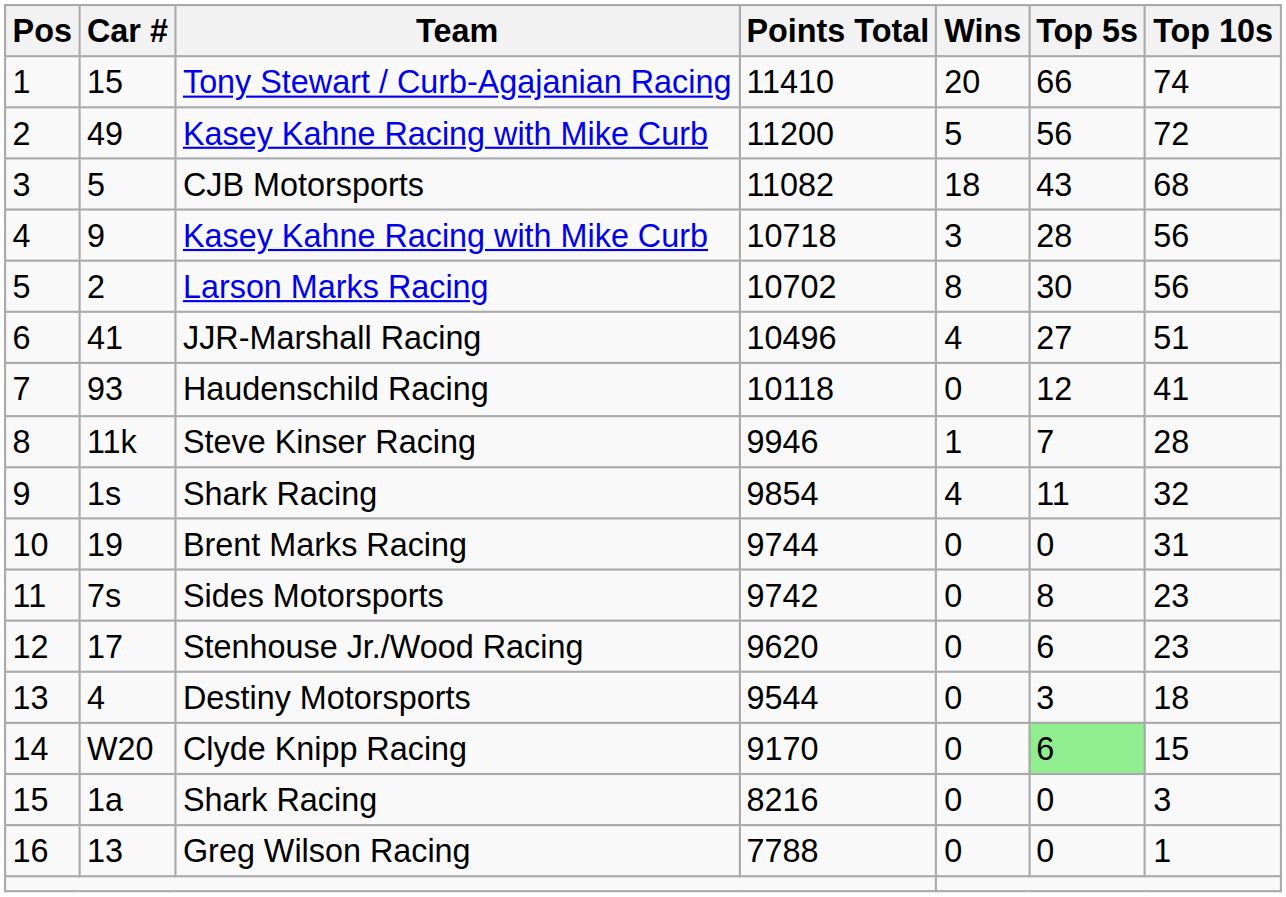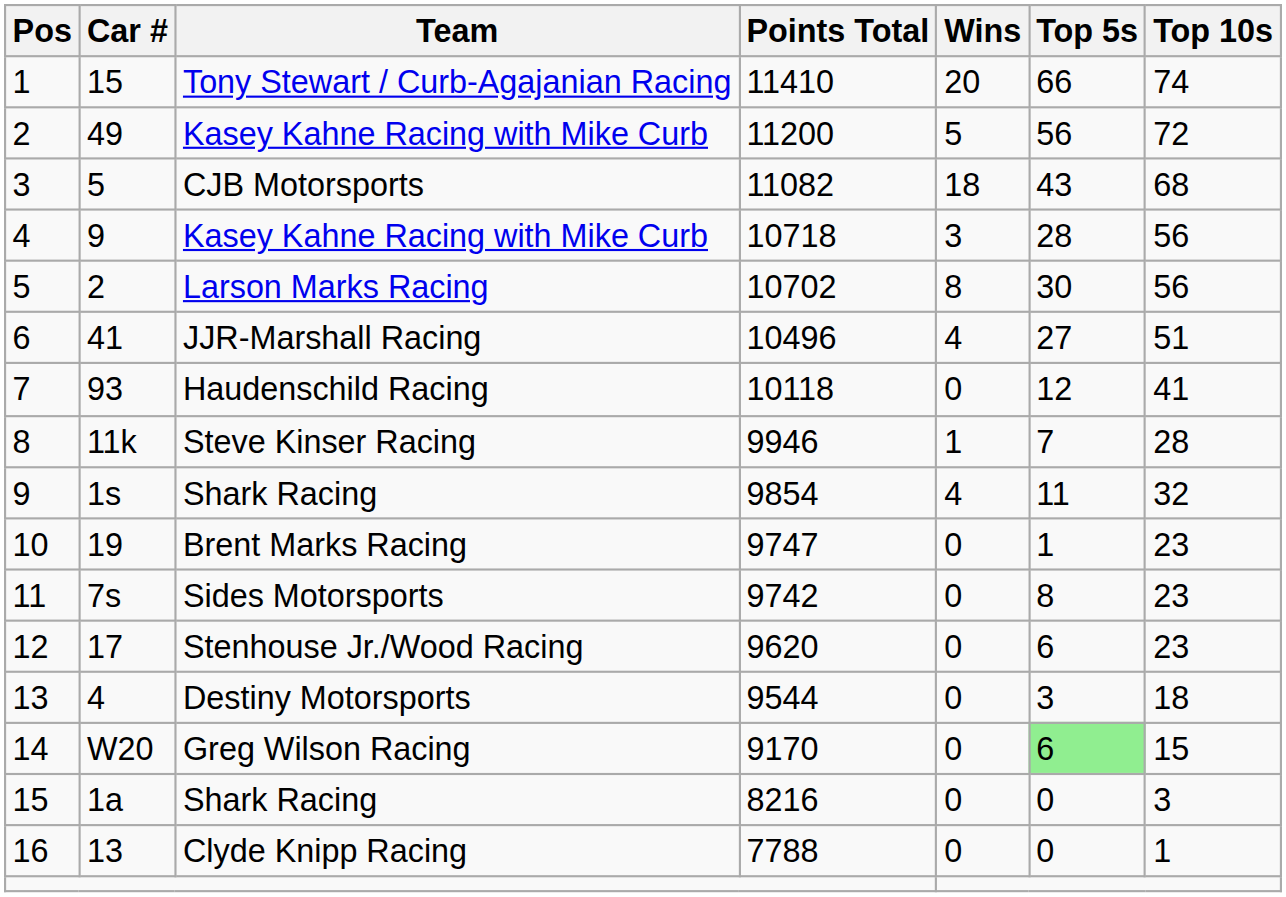10 | Points Total: 9744 -> 9747
10 | Top 5s: 0 -> 1
10 | Top 10s: 31 -> 23
14 | Team: Clyde Knipp Racing -> Greg Wilson Racing
16 | Team: Greg Wilson Racing -> Clyde Knipp Racing
